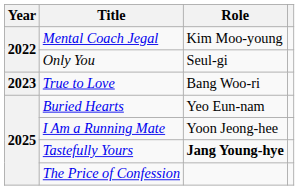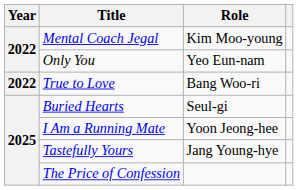Only You | Role: Seul-gi -> Yeo Eun-nam
True to Love | Year: 2023 -> 2022
Buried Hearts | Role: Yeo Eun-nam -> Seul-gi
Tastefully Yours | Role: bold -> normal
